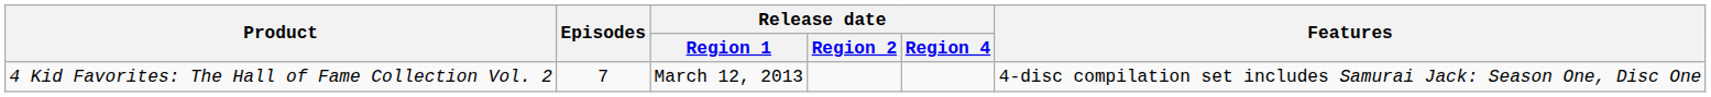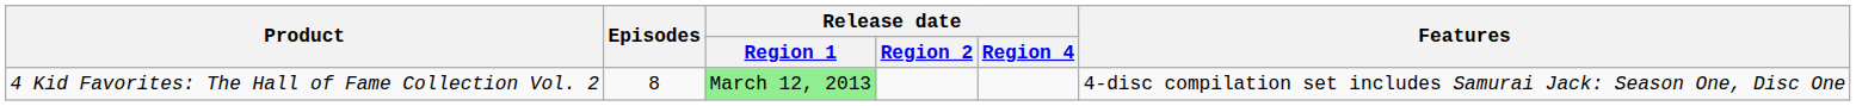4 Kid Favorites: The Hall of Fame Collection Vol. 2 | Episodes: 7 -> 8
4 Kid Favorites: The Hall of Fame Collection Vol. 2 | Release date / Region 1: no background -> lightgreen background
